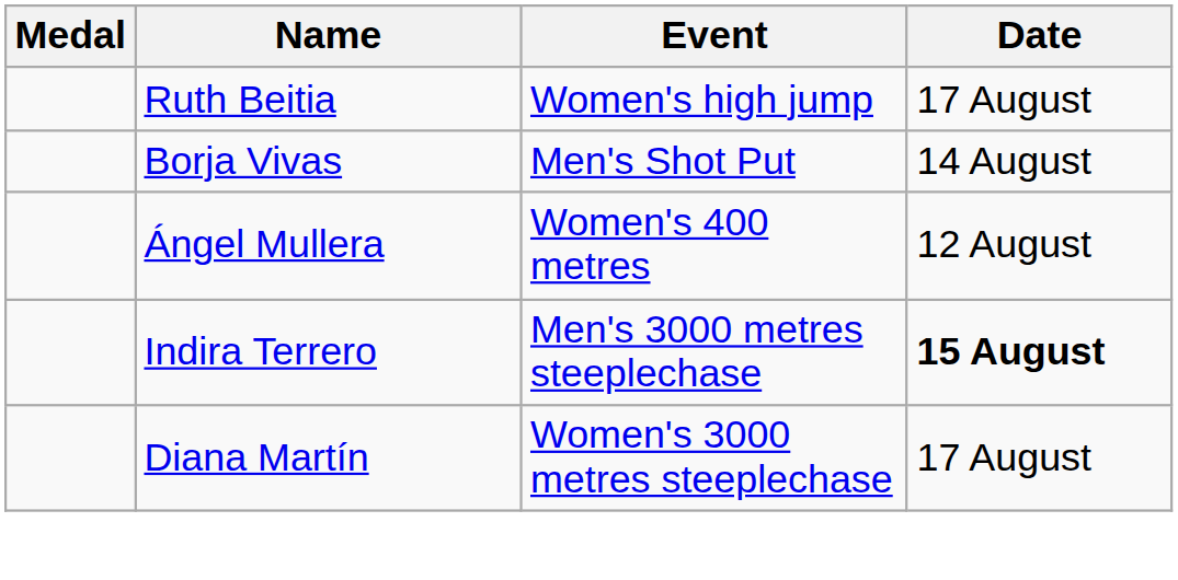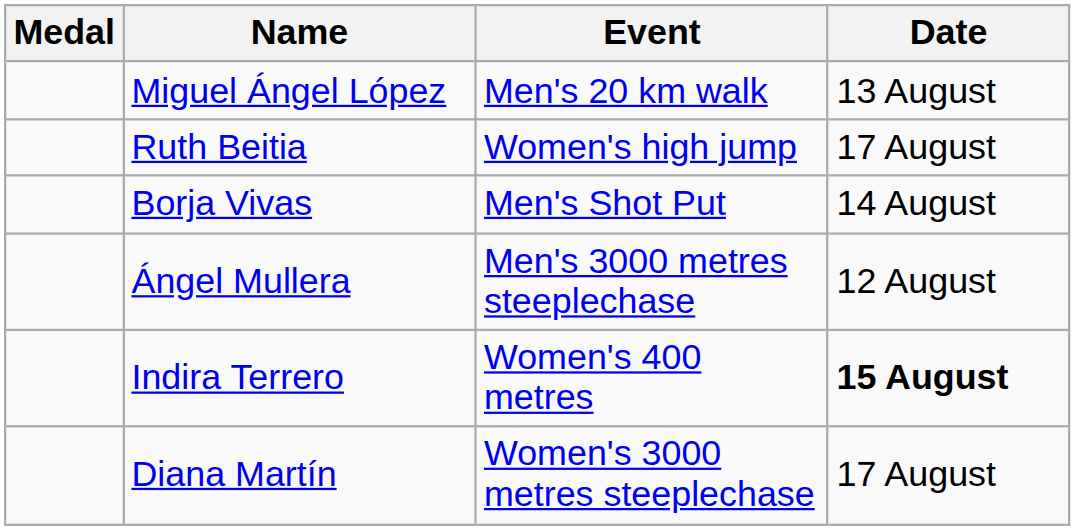+ row: Miguel Ángel López | Men's 20 km walk | 13 August
Ángel Mullera | Event: Women's 400 metres -> Men's 3000 metres steeplechase
Indira Terrero | Event: Men's 3000 metres steeplechase -> Women's 400 metres
